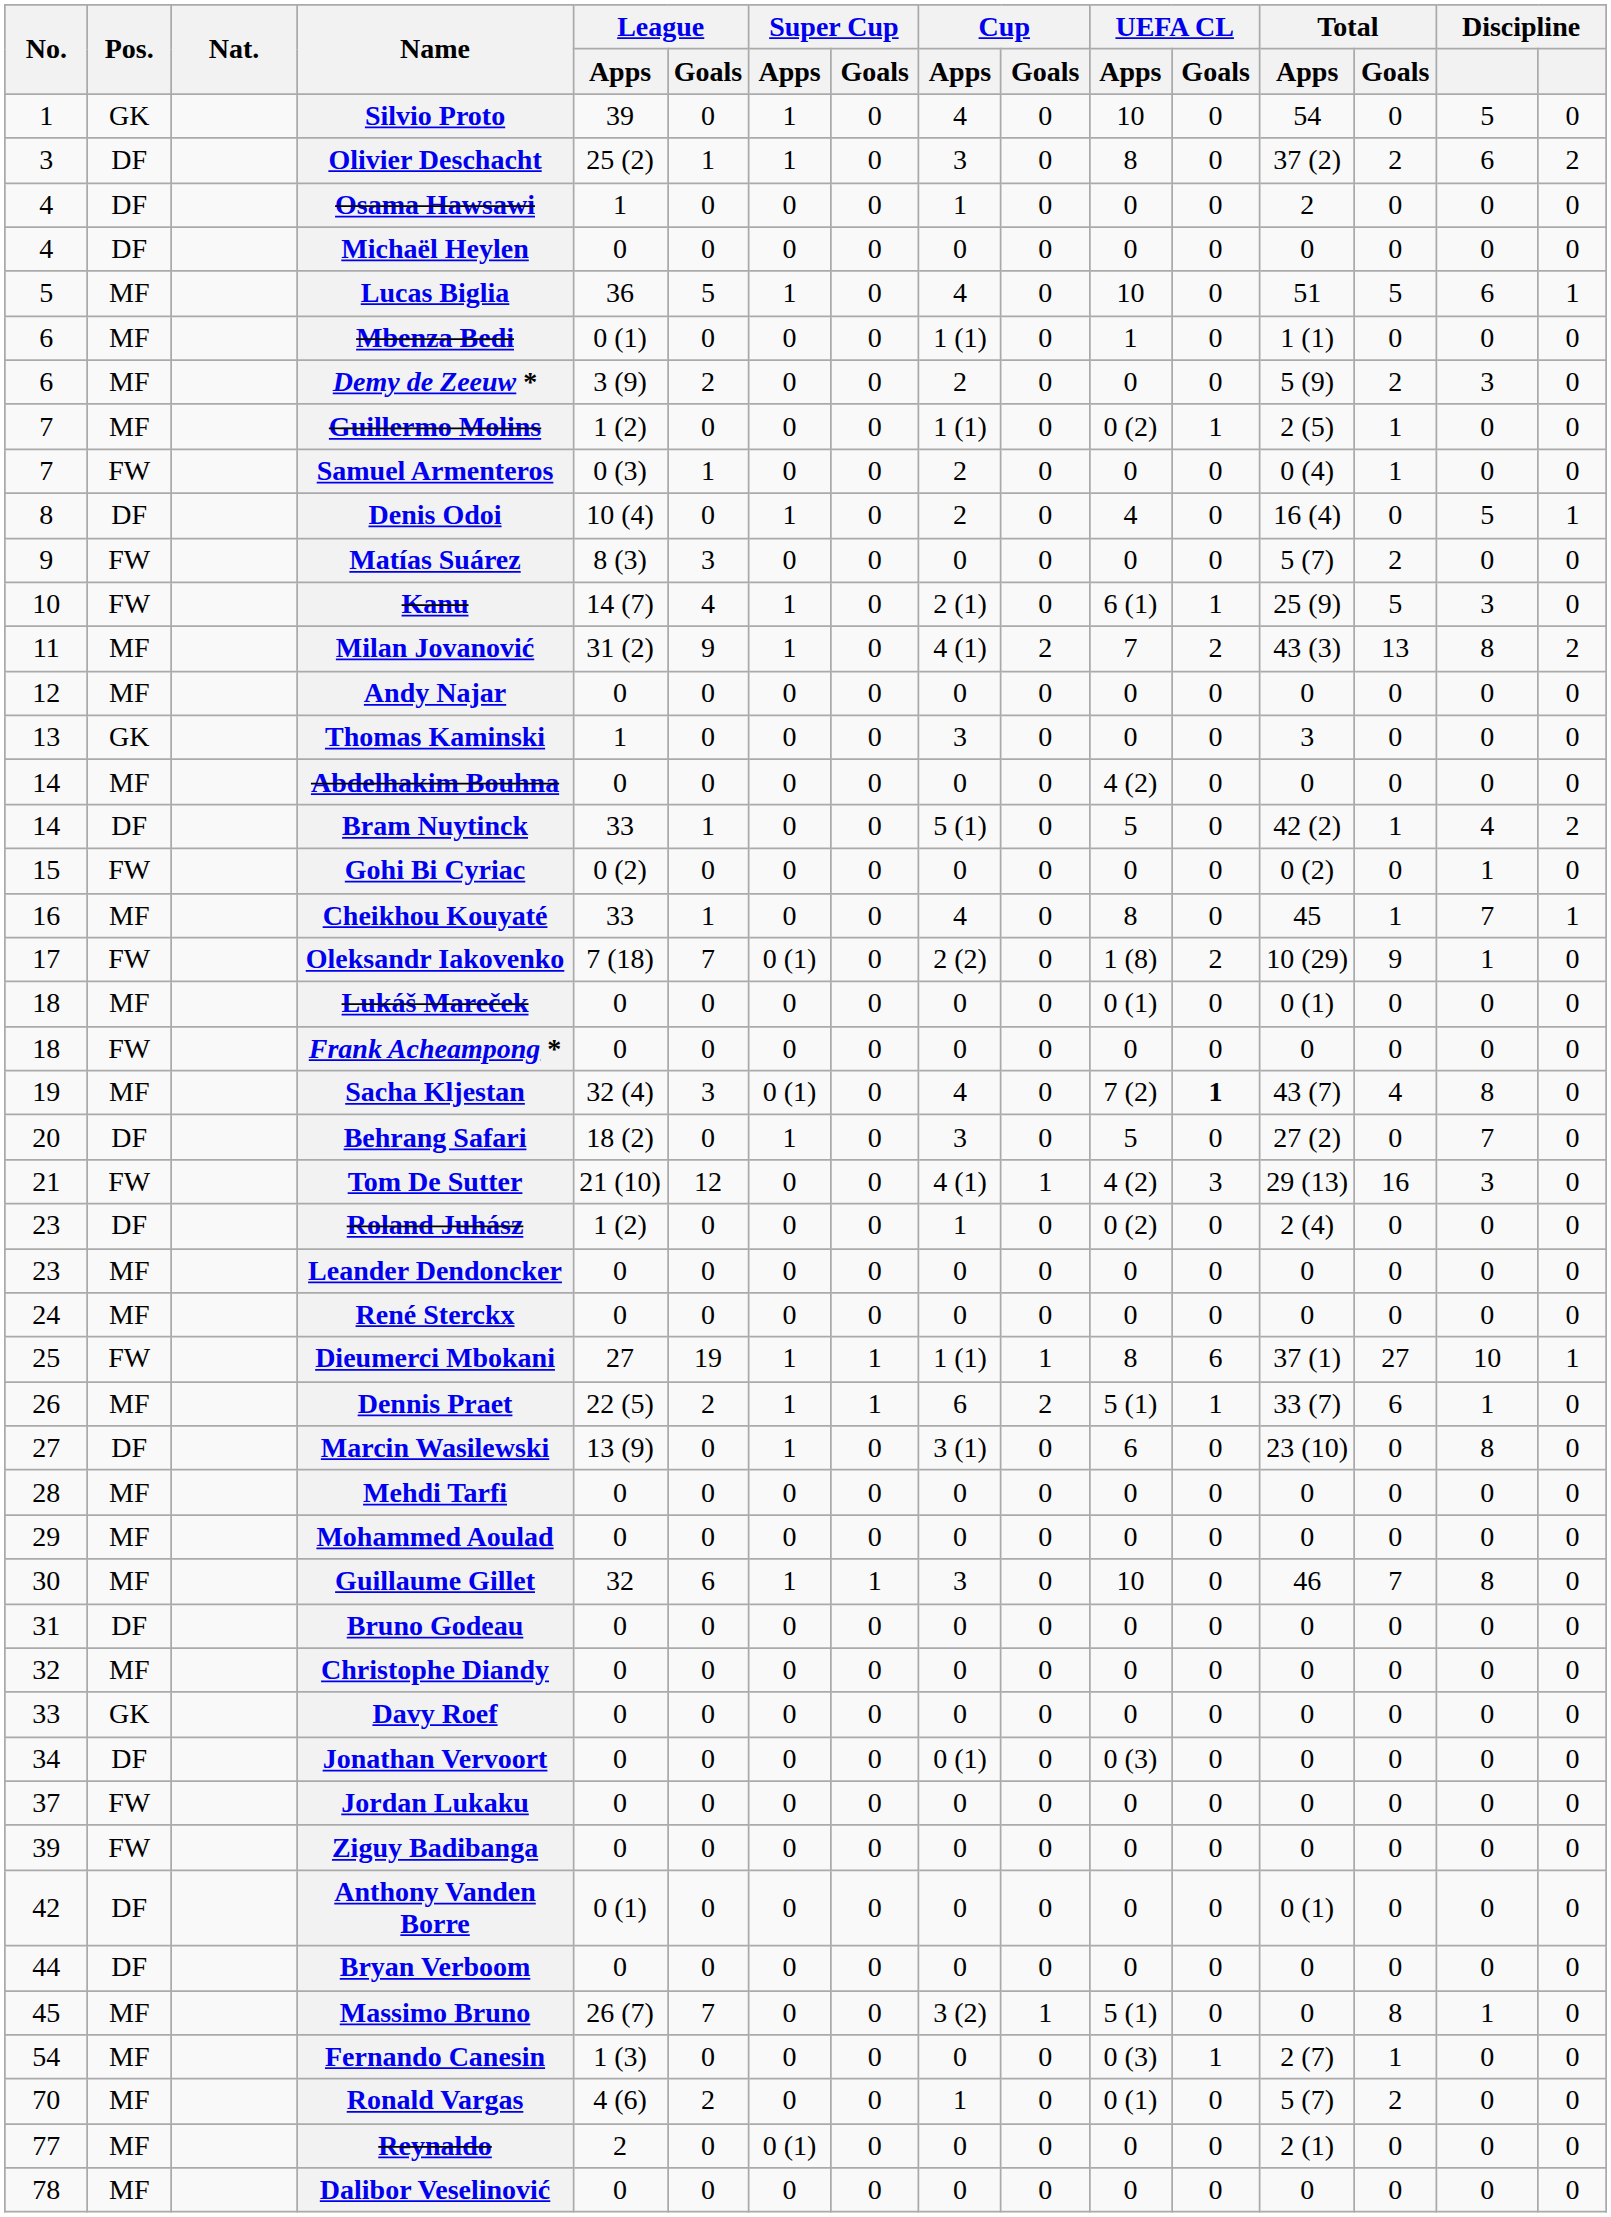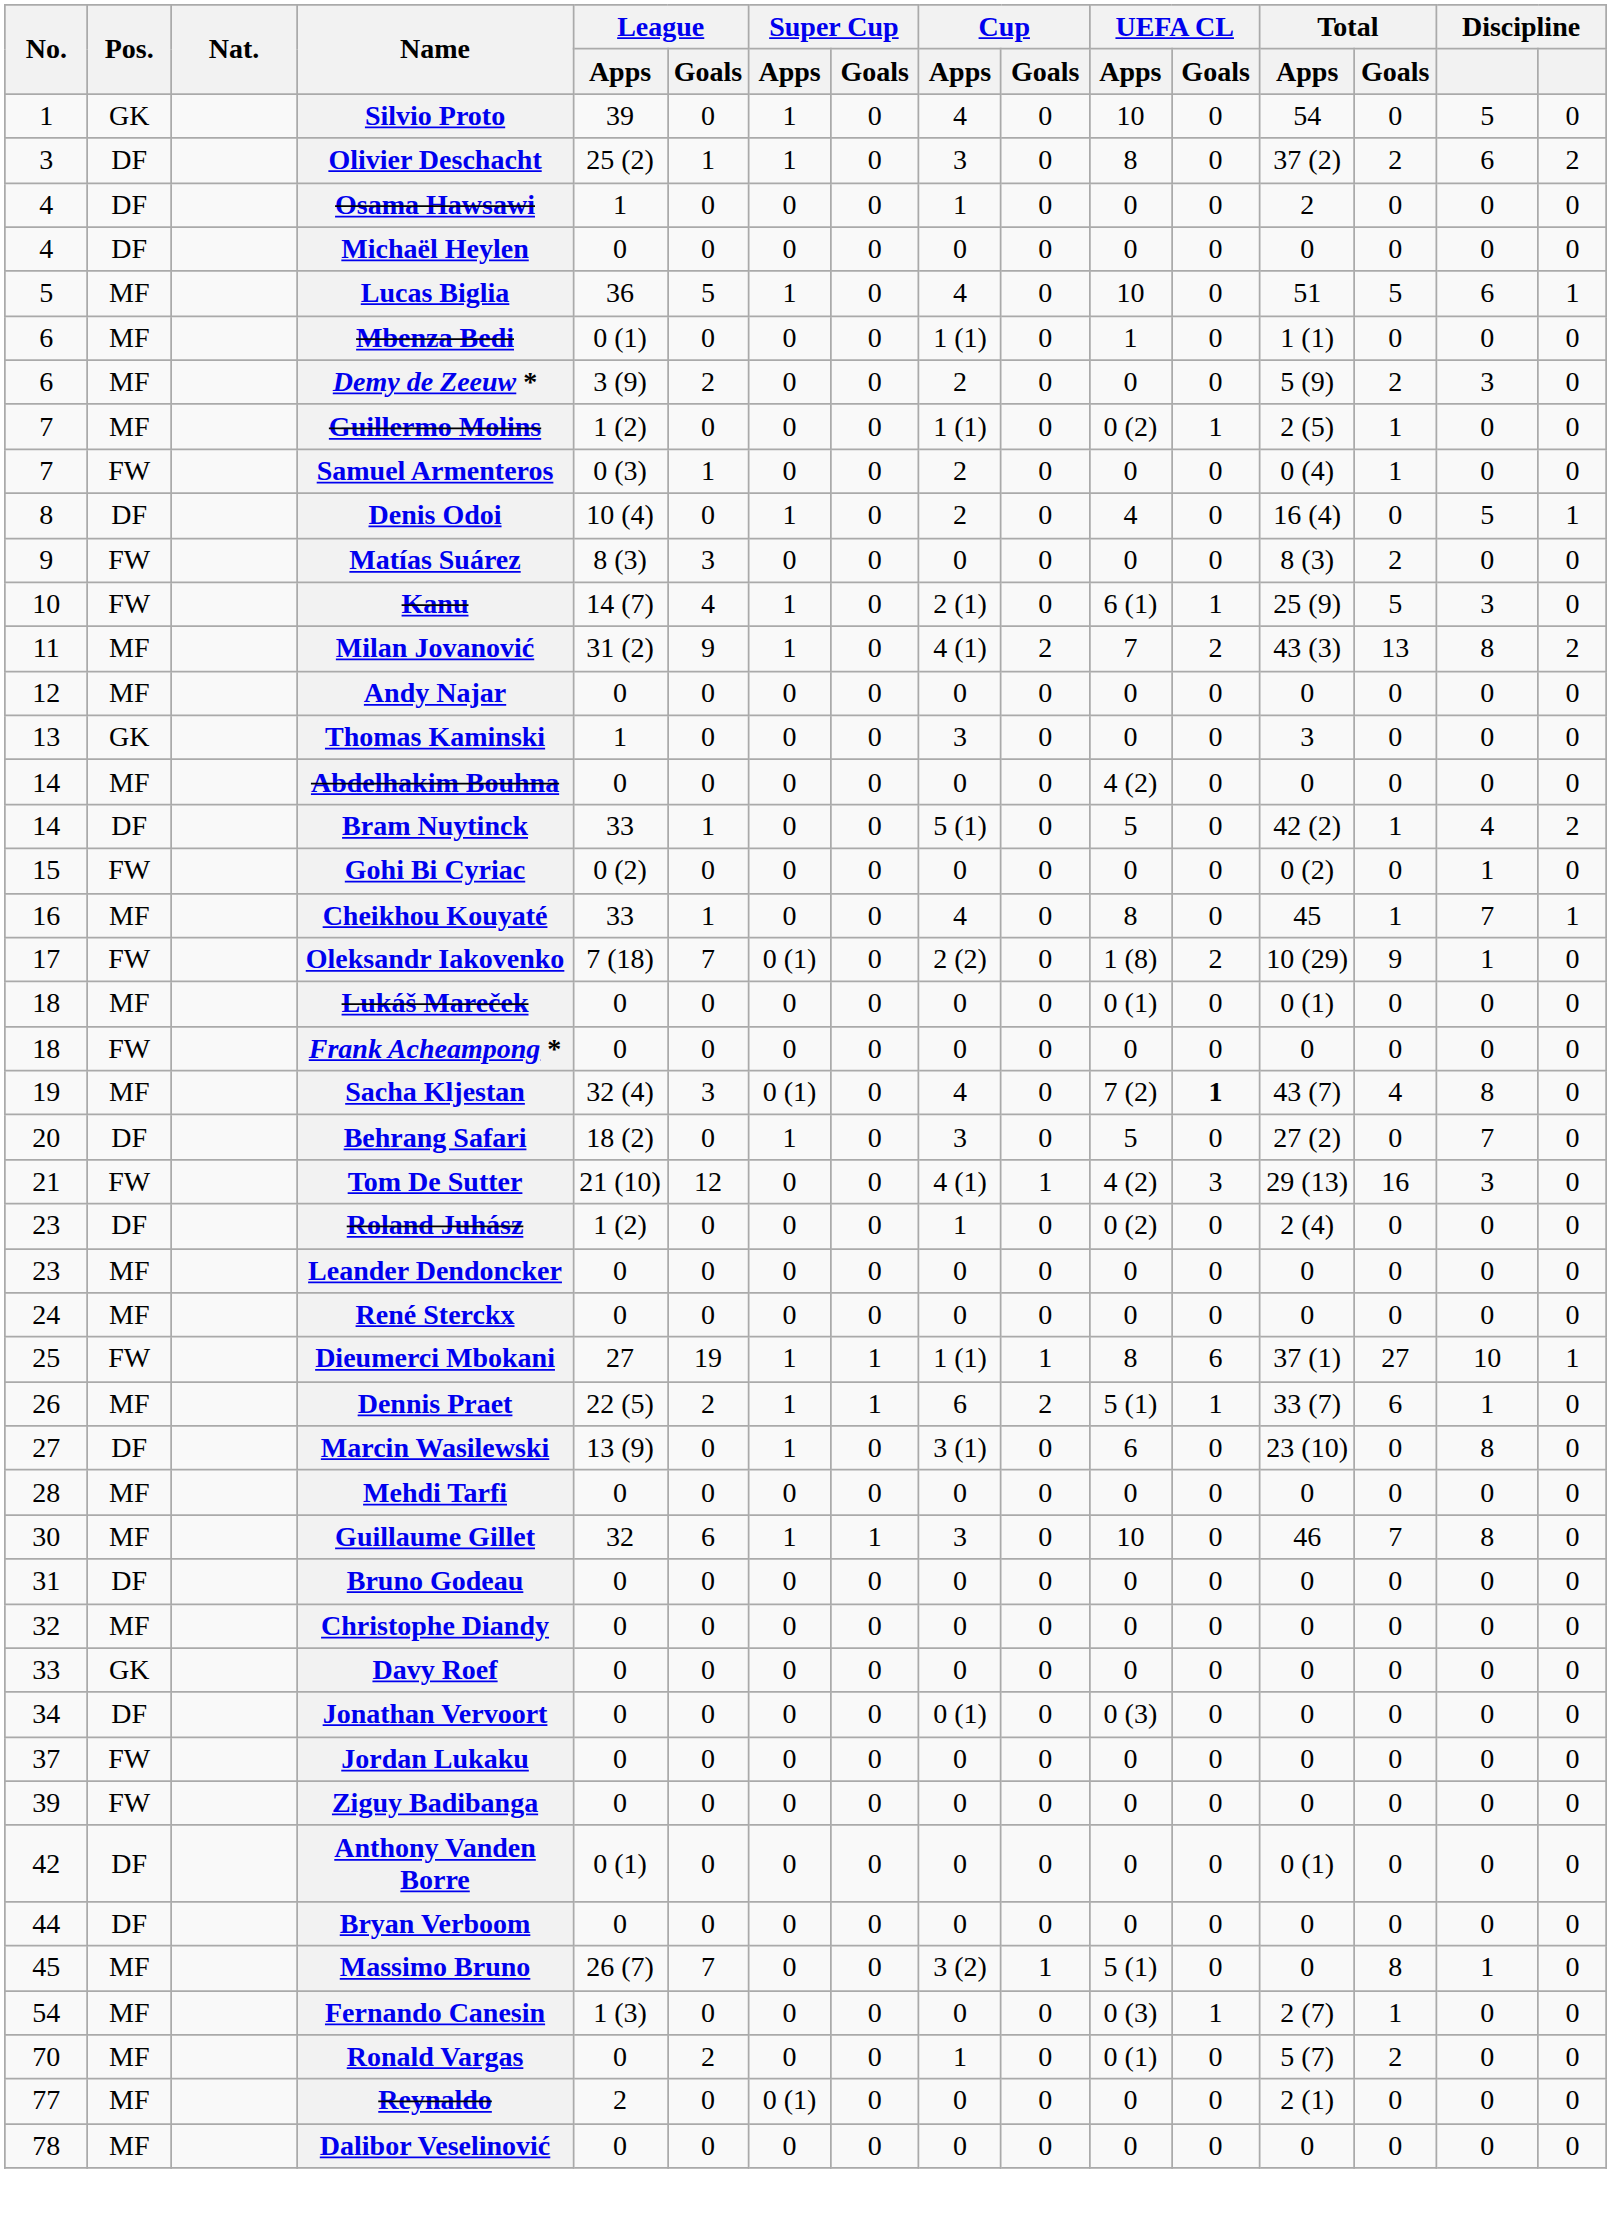Matías Suárez | Total / Apps: 5 (7) -> 8 (3)
- row: 29 | MF | Mohammed Aoulad | 0 | 0 | 0 | 0 | 0 | 0 | 0 | 0 | 0 | 0 | 0 | 0
Ronald Vargas | League / Apps: 4 (6) -> 0
